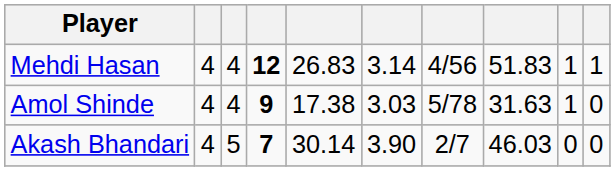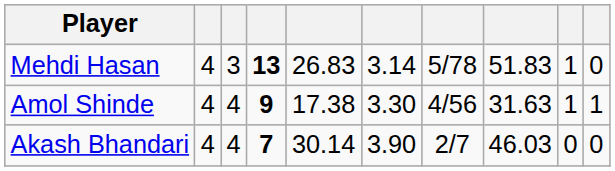Mehdi Hasan | column 3: 4 -> 3
Mehdi Hasan | column 4: 12 -> 13
Mehdi Hasan | column 7: 4/56 -> 5/78
Mehdi Hasan | column 10: 1 -> 0
Amol Shinde | column 6: 3.03 -> 3.30
Amol Shinde | column 7: 5/78 -> 4/56
Amol Shinde | column 10: 0 -> 1
Akash Bhandari | column 3: 5 -> 4
